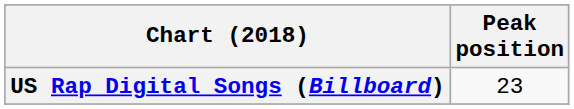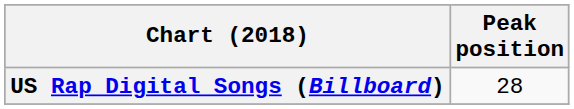US Rap Digital Songs (Billboard) | Peak position: 23 -> 28
